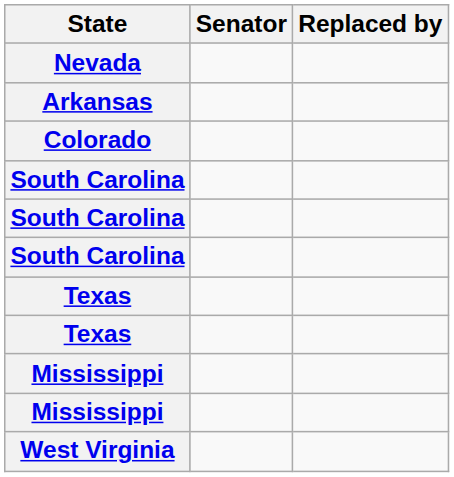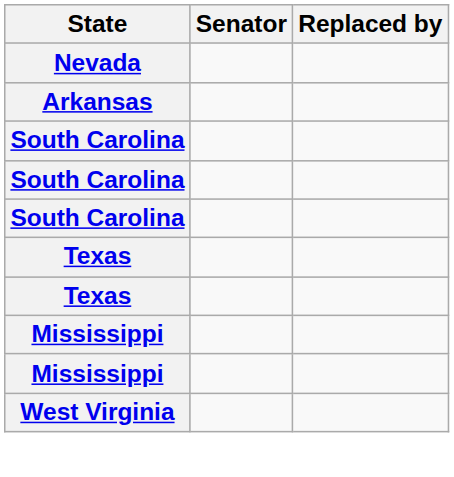- row: Colorado
